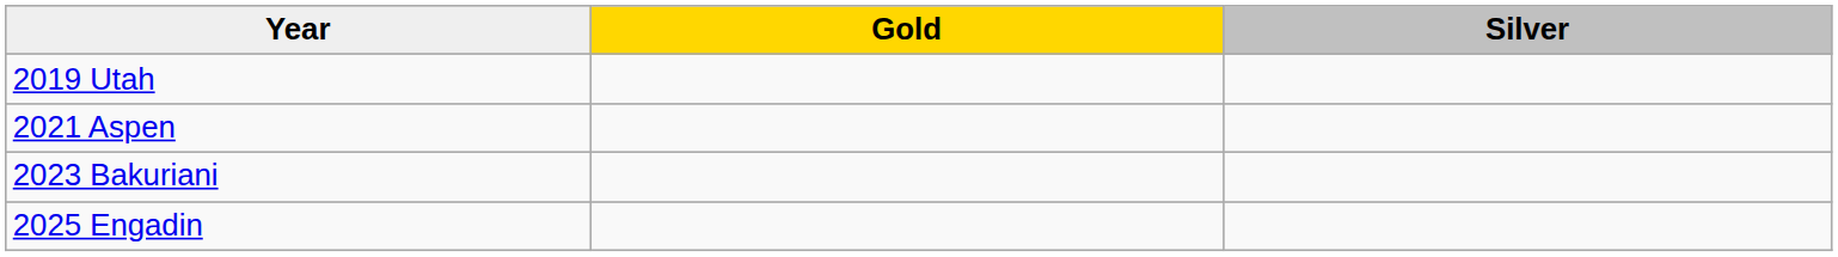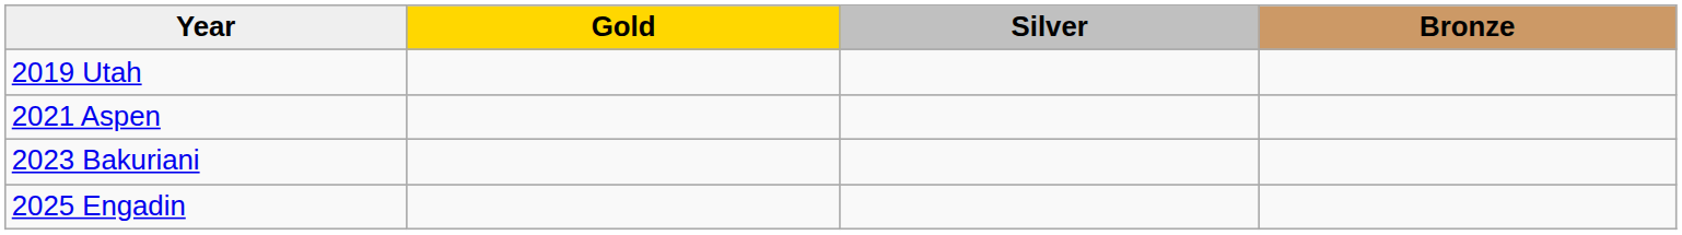+ column: Bronze
